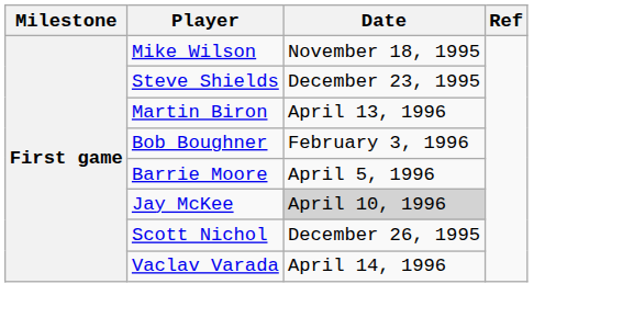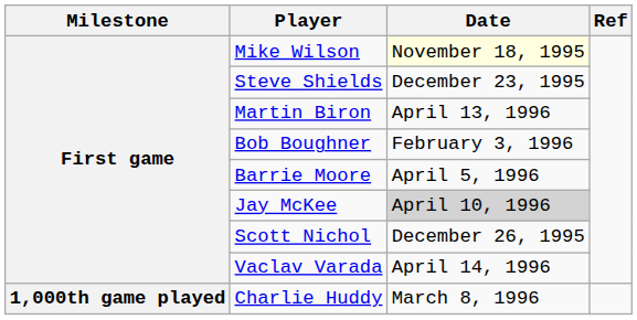Mike Wilson | Date: no background -> lightyellow background
+ row: 1,000th game played | Charlie Huddy | March 8, 1996
